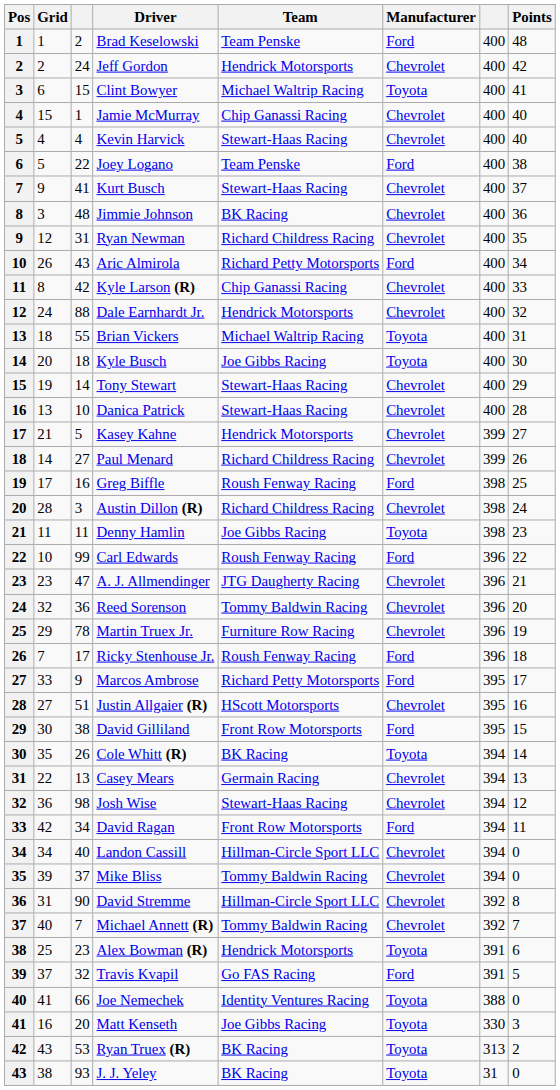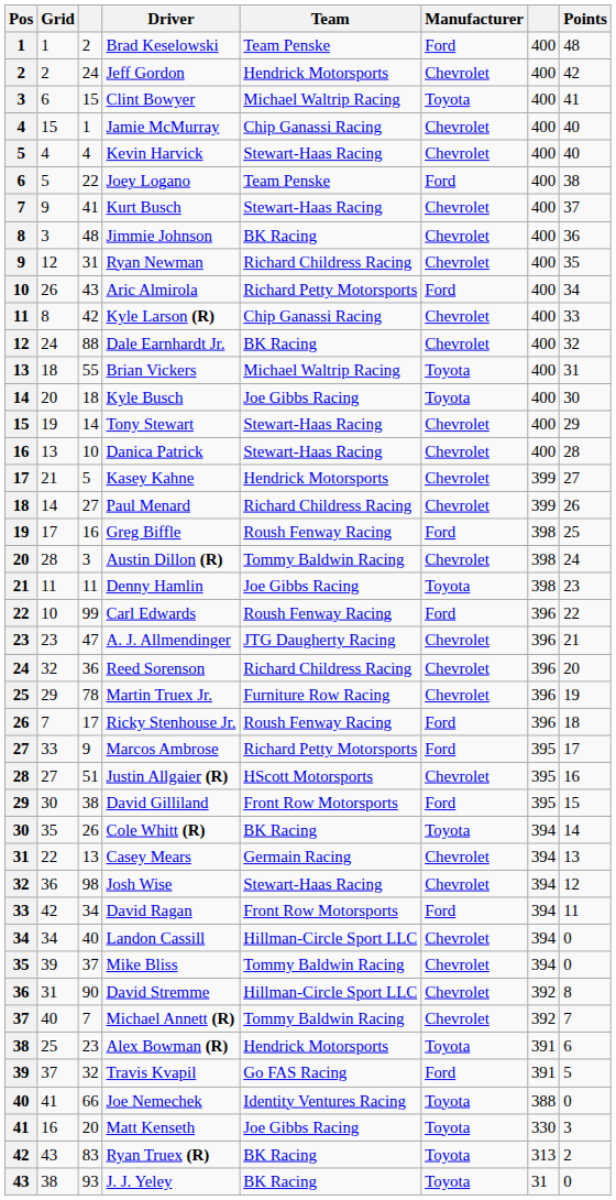Dale Earnhardt Jr. | Team: Hendrick Motorsports -> BK Racing
Austin Dillon (R) | Team: Richard Childress Racing -> Tommy Baldwin Racing
Reed Sorenson | Team: Tommy Baldwin Racing -> Richard Childress Racing
Ryan Truex (R) | column 3: 53 -> 83
